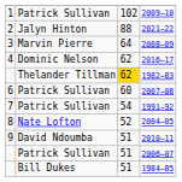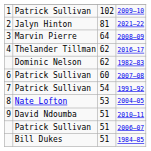2021–22 | column 3: 88 -> 81
2016–17 | column 2: Dominic Nelson -> Thelander Tillman
1982–83 | column 2: Thelander Tillman -> Dominic Nelson
1982–83 | column 3: gold background -> no background
2004–05 | column 3: 52 -> 53
